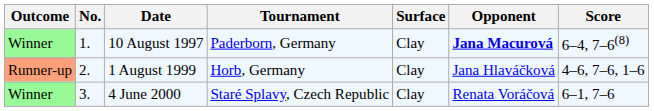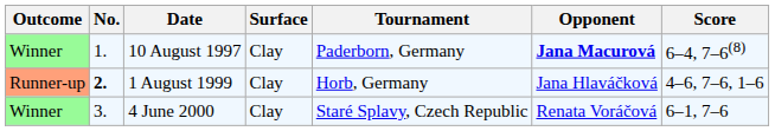columns swapped: Tournament <-> Surface
1 August 1999 | No.: normal -> bold
